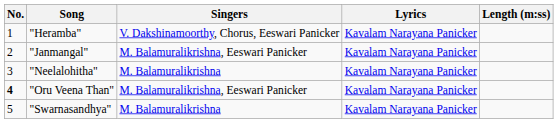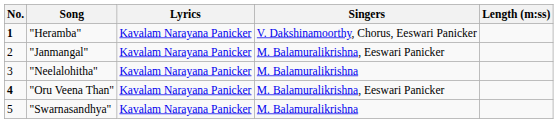columns swapped: Singers <-> Lyrics
"Heramba" | No.: normal -> bold
